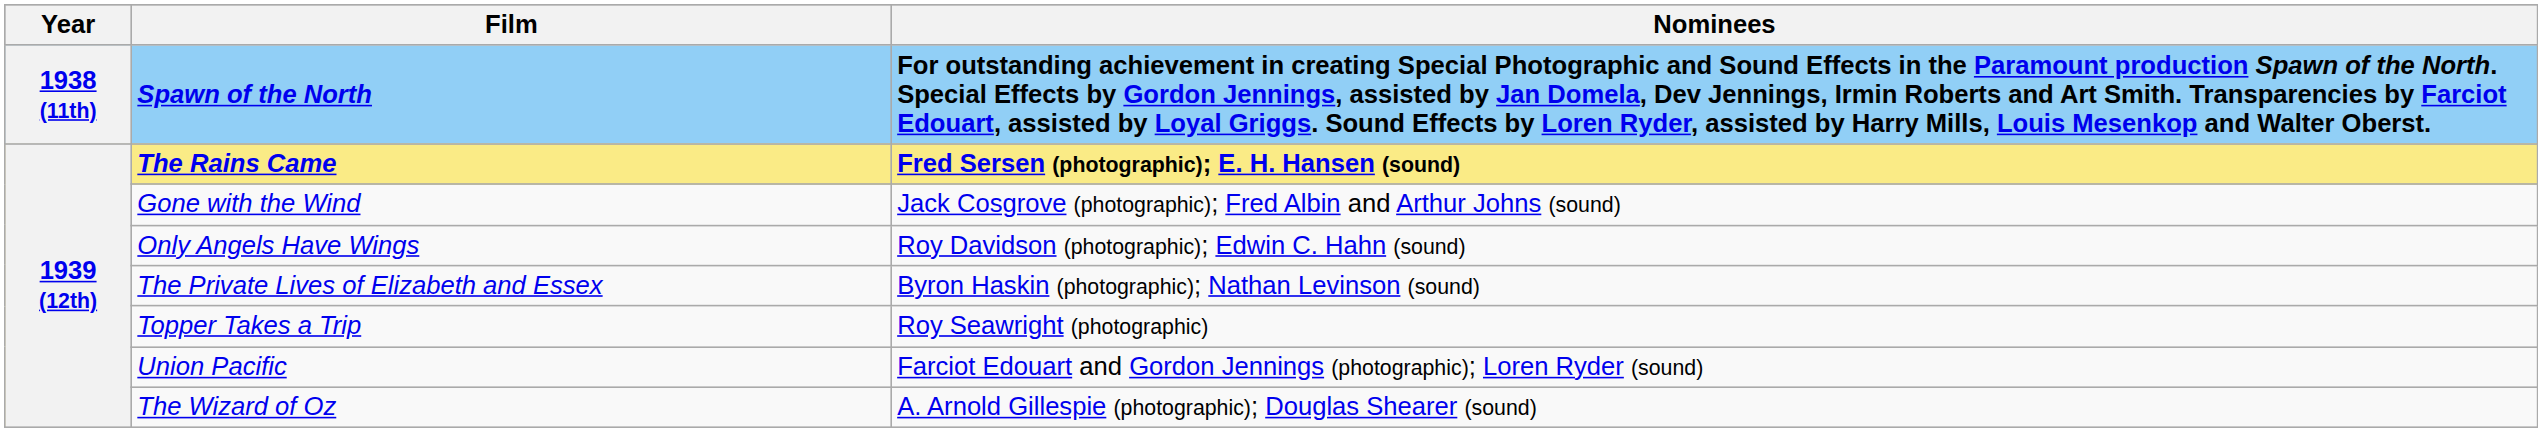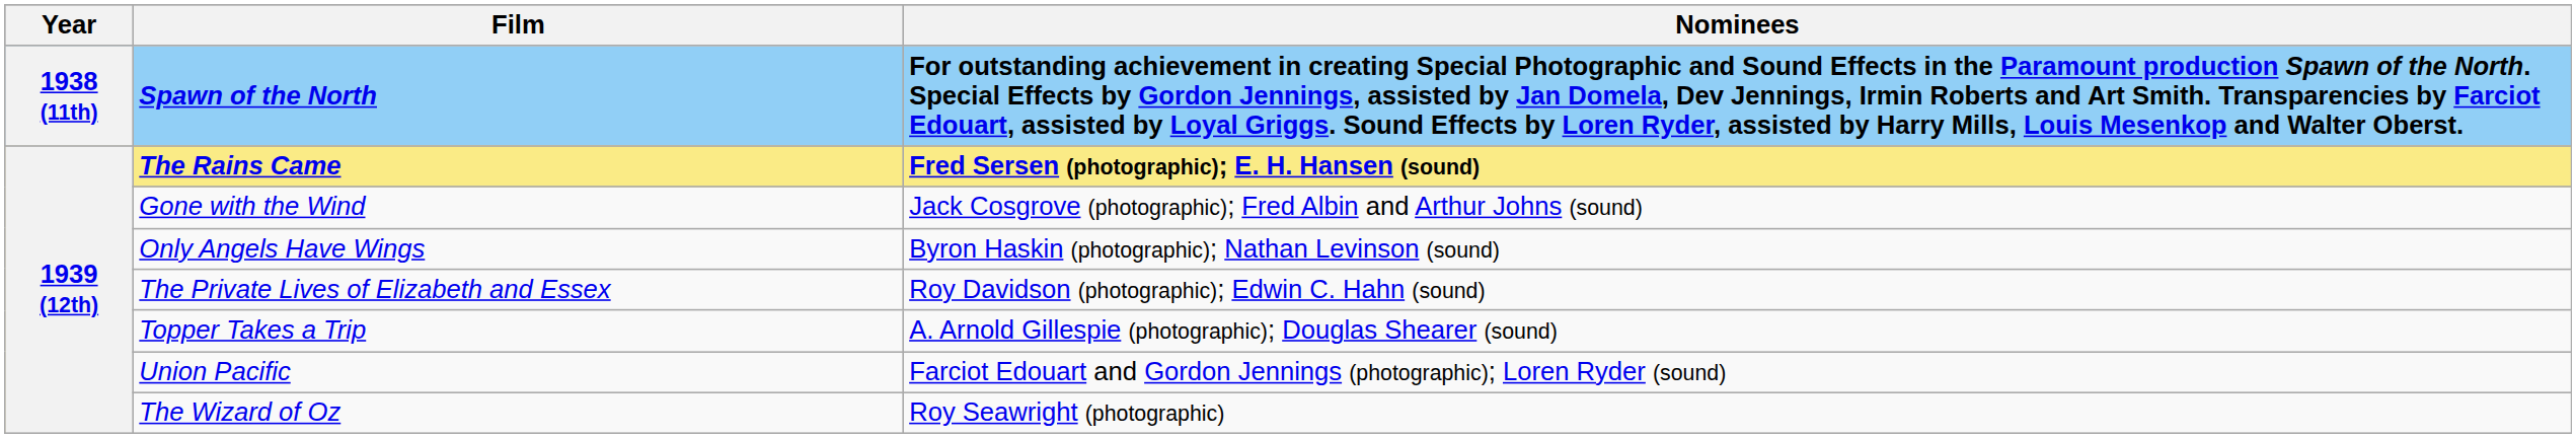Only Angels Have Wings | Nominees: Roy Davidson (photographic); Edwin C. Hahn (sound) -> Byron Haskin (photographic); Nathan Levinson (sound)
The Private Lives of Elizabeth and Essex | Nominees: Byron Haskin (photographic); Nathan Levinson (sound) -> Roy Davidson (photographic); Edwin C. Hahn (sound)
Topper Takes a Trip | Nominees: Roy Seawright (photographic) -> A. Arnold Gillespie (photographic); Douglas Shearer (sound)
The Wizard of Oz | Nominees: A. Arnold Gillespie (photographic); Douglas Shearer (sound) -> Roy Seawright (photographic)
